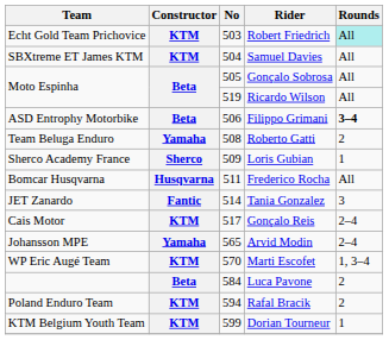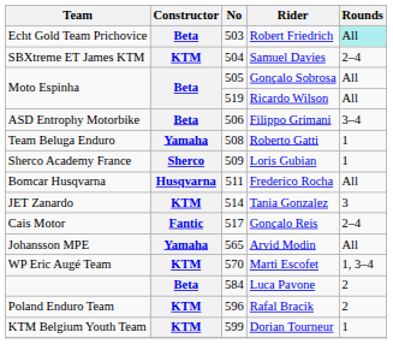Robert Friedrich | Constructor: KTM -> Beta
Samuel Davies | Rounds: All -> 2–4
Filippo Grimani | Rounds: bold -> normal
Roberto Gatti | Rounds: 2 -> 1
Tania Gonzalez | Constructor: Fantic -> KTM
Gonçalo Reis | Constructor: KTM -> Fantic
Arvid Modin | Rounds: 2–4 -> All
Rafal Bracik | No: 594 -> 596
